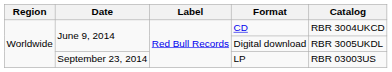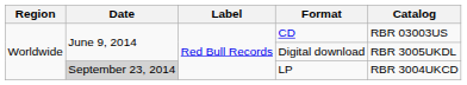CD | Catalog: RBR 3004UKCD -> RBR 03003US
LP | Date: no background -> lightgrey background
LP | Catalog: RBR 03003US -> RBR 3004UKCD
